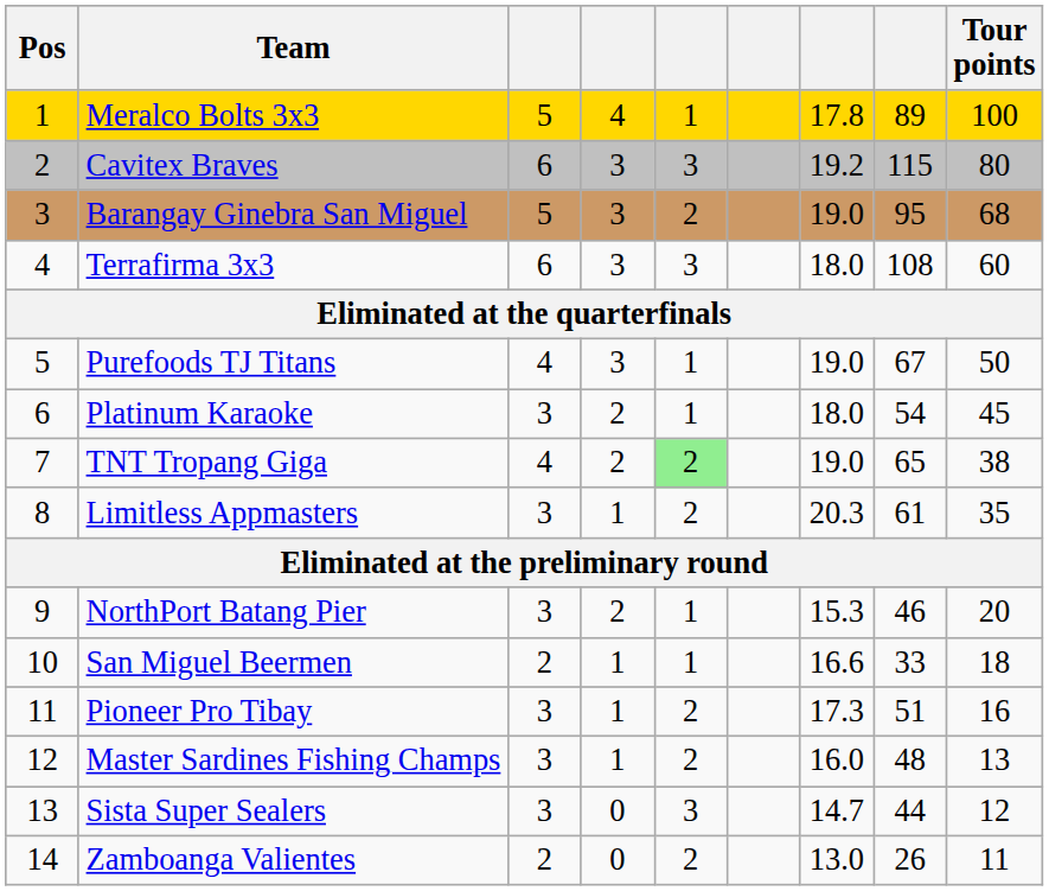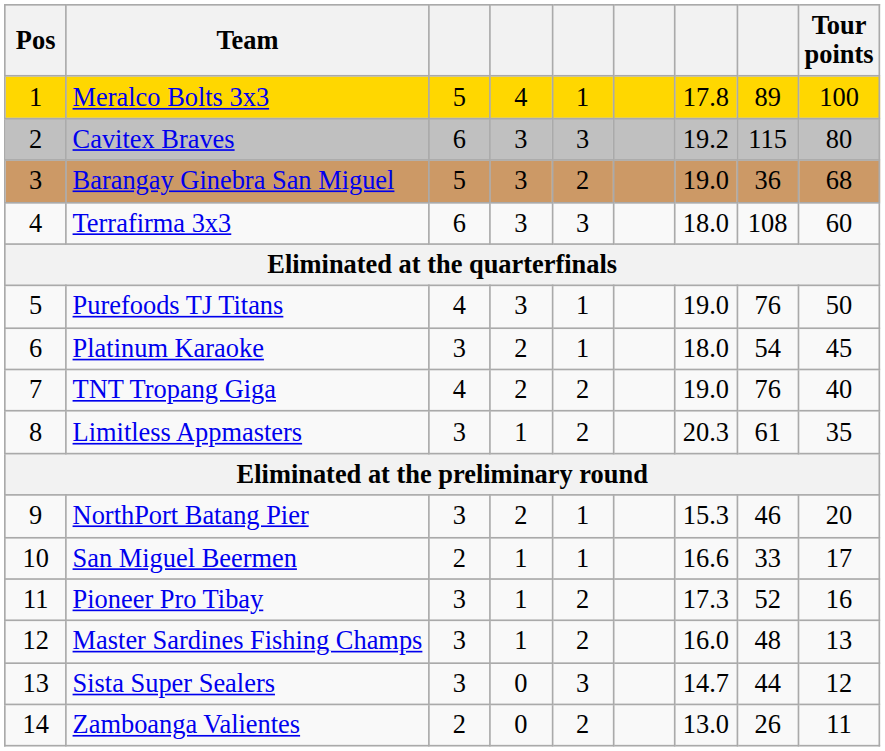Barangay Ginebra San Miguel | column 8: 95 -> 36
Purefoods TJ Titans | column 8: 67 -> 76
TNT Tropang Giga | column 5: lightgreen background -> no background
TNT Tropang Giga | column 8: 65 -> 76
TNT Tropang Giga | Tour points: 38 -> 40
San Miguel Beermen | Tour points: 18 -> 17
Pioneer Pro Tibay | column 8: 51 -> 52
